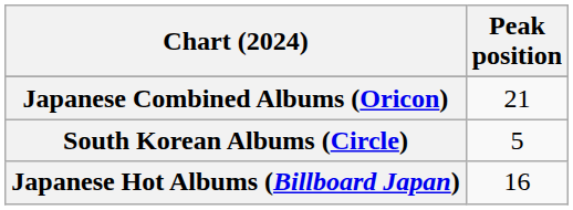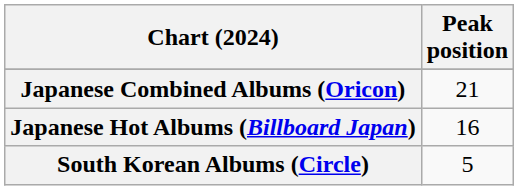rows swapped: Japanese Hot Albums (Billboard Japan) <-> South Korean Albums (Circle)
